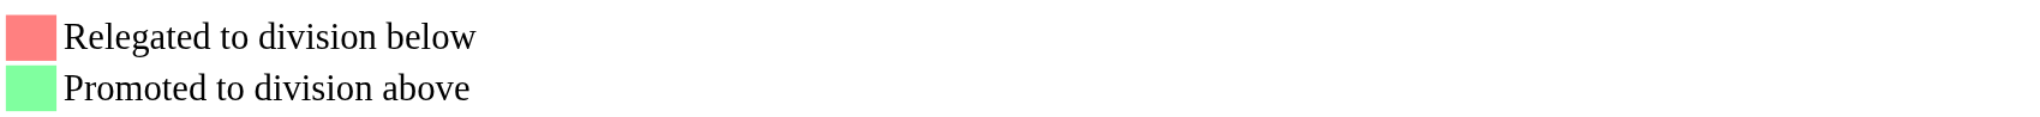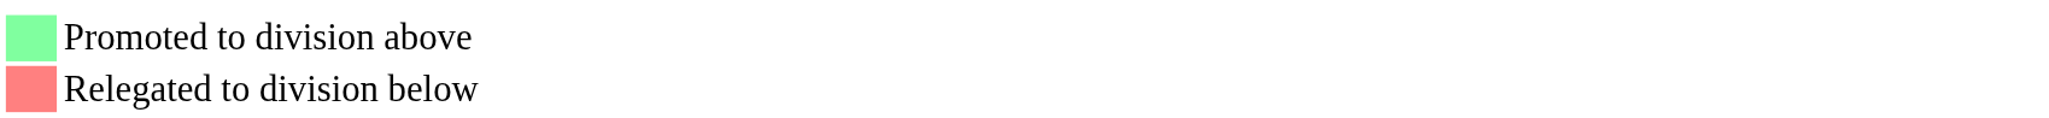rows swapped: Promoted to division above <-> Relegated to division below
